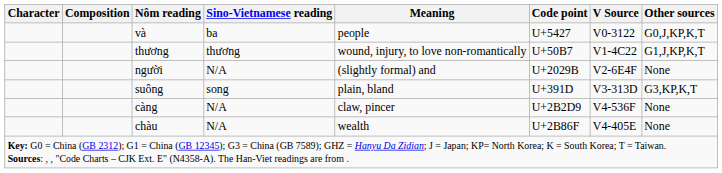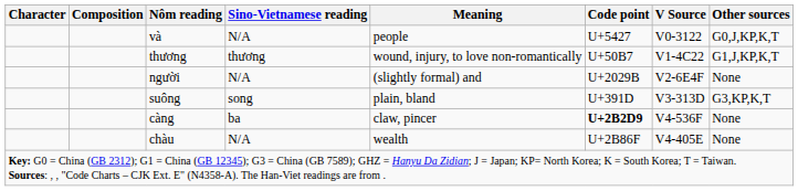và | Sino-Vietnamese reading: ba -> N/A
càng | Sino-Vietnamese reading: N/A -> ba
càng | Code point: normal -> bold
